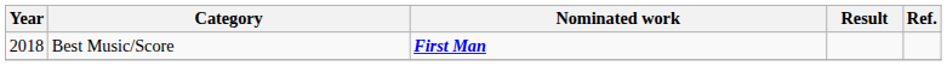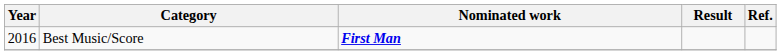Best Music/Score | Year: 2018 -> 2016
